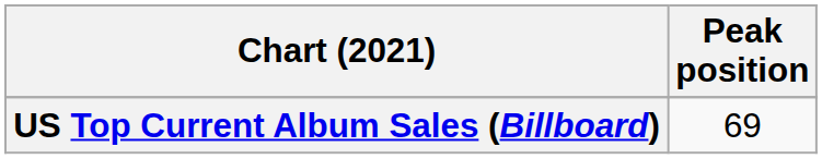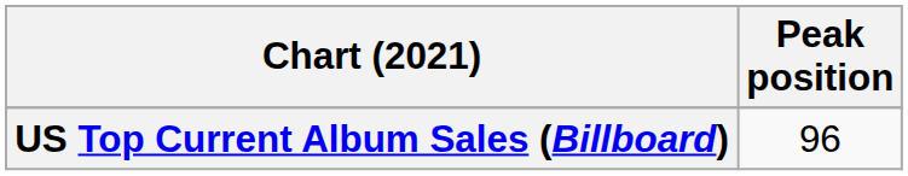US Top Current Album Sales (Billboard) | Peak position: 69 -> 96
